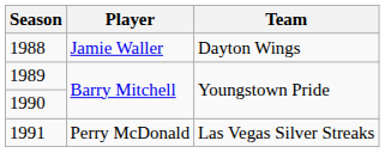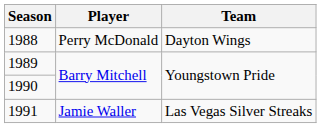1988 | Player: Jamie Waller -> Perry McDonald
1991 | Player: Perry McDonald -> Jamie Waller
